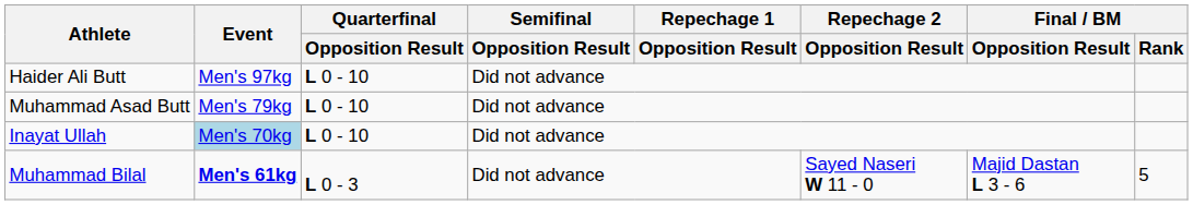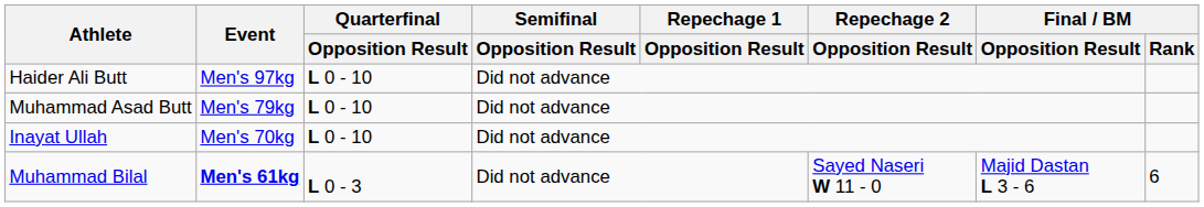Inayat Ullah | Event: lightblue background -> no background
Muhammad Bilal | Final / BM / Rank: 5 -> 6
